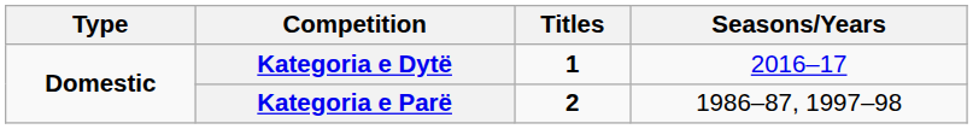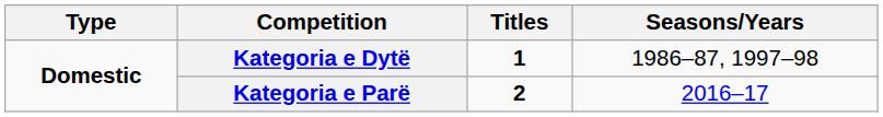Kategoria e Dytë | Seasons/Years: 2016–17 -> 1986–87, 1997–98
Kategoria e Parë | Seasons/Years: 1986–87, 1997–98 -> 2016–17
